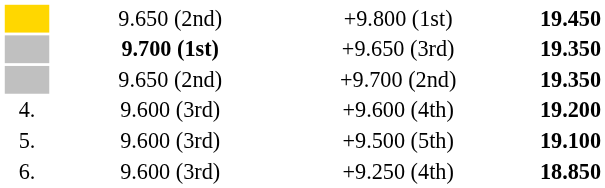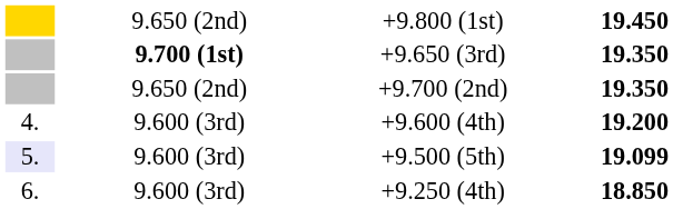+9.500 (5th) | column 1: no background -> lavender background
+9.500 (5th) | column 5: 19.100 -> 19.099
